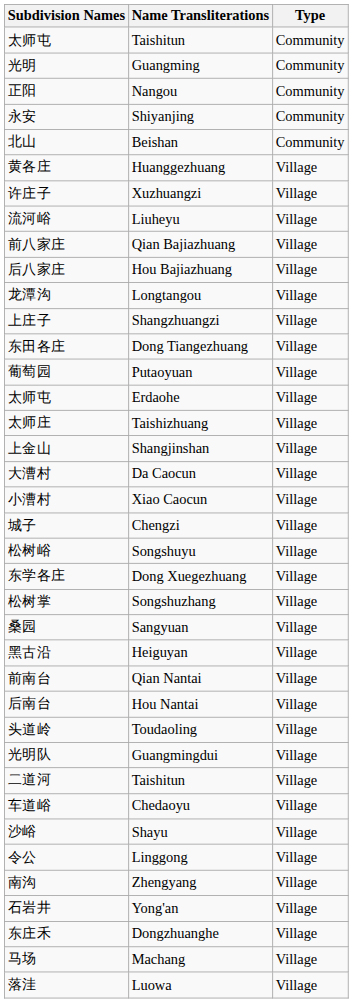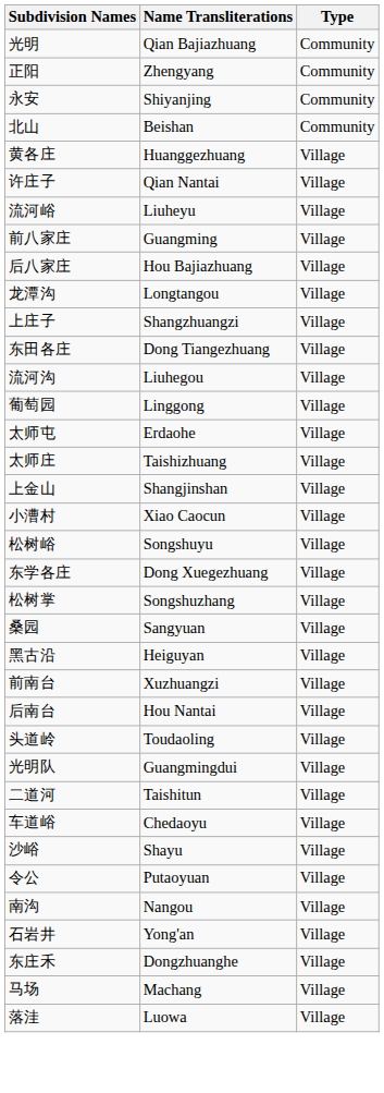- row: 太师屯 | Taishitun | Community
光明 | Name Transliterations: Guangming -> Qian Bajiazhuang
正阳 | Name Transliterations: Nangou -> Zhengyang
许庄子 | Name Transliterations: Xuzhuangzi -> Qian Nantai
前八家庄 | Name Transliterations: Qian Bajiazhuang -> Guangming
+ row: 流河沟 | Liuhegou | Village
葡萄园 | Name Transliterations: Putaoyuan -> Linggong
- row: 大漕村 | Da Caocun | Village
- row: 城子 | Chengzi | Village
前南台 | Name Transliterations: Qian Nantai -> Xuzhuangzi
令公 | Name Transliterations: Linggong -> Putaoyuan
南沟 | Name Transliterations: Zhengyang -> Nangou
